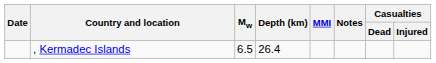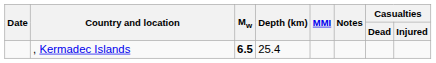, Kermadec Islands | Mw: normal -> bold
, Kermadec Islands | Depth (km): 26.4 -> 25.4
